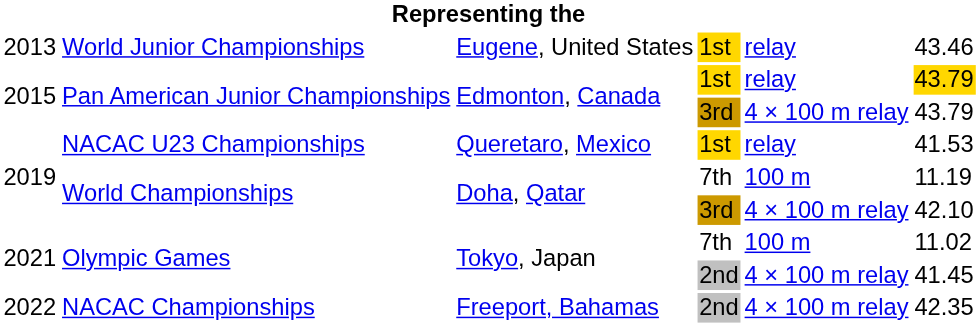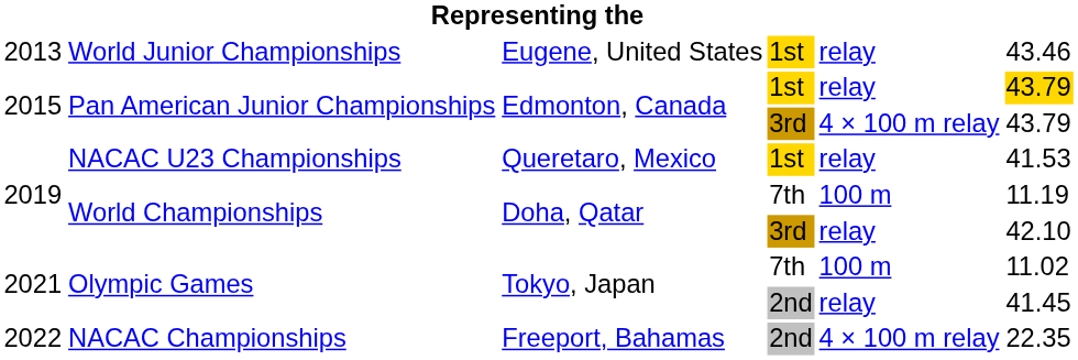World Championships / 3rd | column 5: 4 × 100 m relay -> relay
Olympic Games / 2nd | column 5: 4 × 100 m relay -> relay
NACAC Championships | column 6: 42.35 -> 22.35
